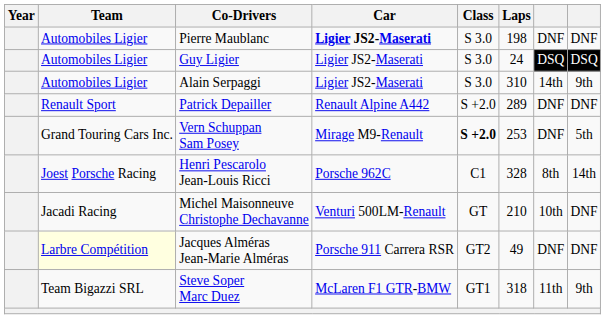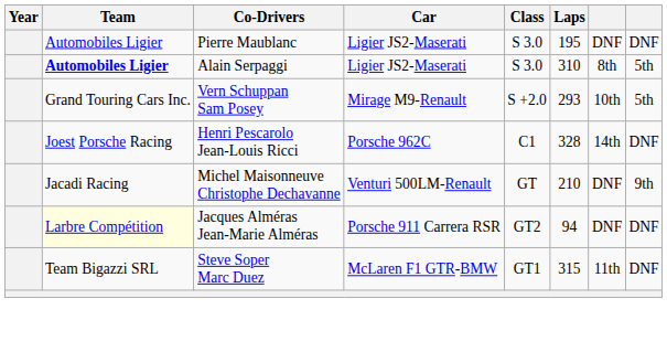Pierre Maublanc | Car: bold -> normal
Pierre Maublanc | Laps: 198 -> 195
- row: Automobiles Ligier | Guy Ligier | Ligier JS2-Maserati | S 3.0 | 24 | DSQ | DSQ
Alain Serpaggi | Team: normal -> bold
Alain Serpaggi | column 7: 14th -> 8th
Alain Serpaggi | column 8: 9th -> 5th
- row: Renault Sport | Patrick Depailler | Renault Alpine A442 | S +2.0 | 289 | DNF | DNF
Vern Schuppan Sam Posey | Class: bold -> normal
Vern Schuppan Sam Posey | Laps: 253 -> 293
Vern Schuppan Sam Posey | column 7: DNF -> 10th
Henri Pescarolo Jean-Louis Ricci | column 7: 8th -> 14th
Henri Pescarolo Jean-Louis Ricci | column 8: 14th -> DNF
Michel Maisonneuve Christophe Dechavanne | column 7: 10th -> DNF
Michel Maisonneuve Christophe Dechavanne | column 8: DNF -> 9th
Jacques Alméras Jean-Marie Alméras | Laps: 49 -> 94
Steve Soper Marc Duez | Laps: 318 -> 315
Steve Soper Marc Duez | column 8: 9th -> DNF
